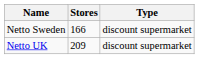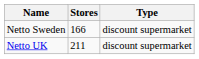Netto UK | Stores: 209 -> 211
